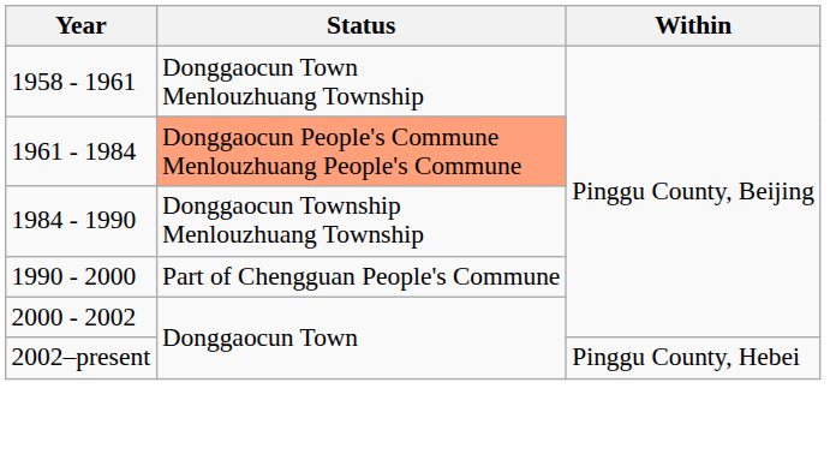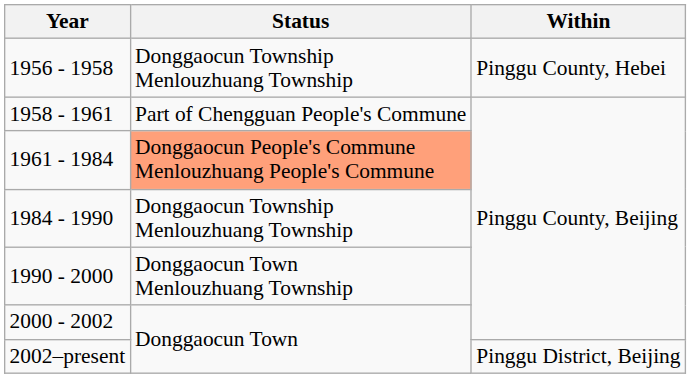+ row: 1956 - 1958 | Donggaocun Township Menlouzhuang Township | Pinggu County, Hebei
1958 - 1961 | Status: Donggaocun Town Menlouzhuang Township -> Part of Chengguan People's Commune
1990 - 2000 | Status: Part of Chengguan People's Commune -> Donggaocun Town Menlouzhuang Township
2002–present | Within: Pinggu County, Hebei -> Pinggu District, Beijing
